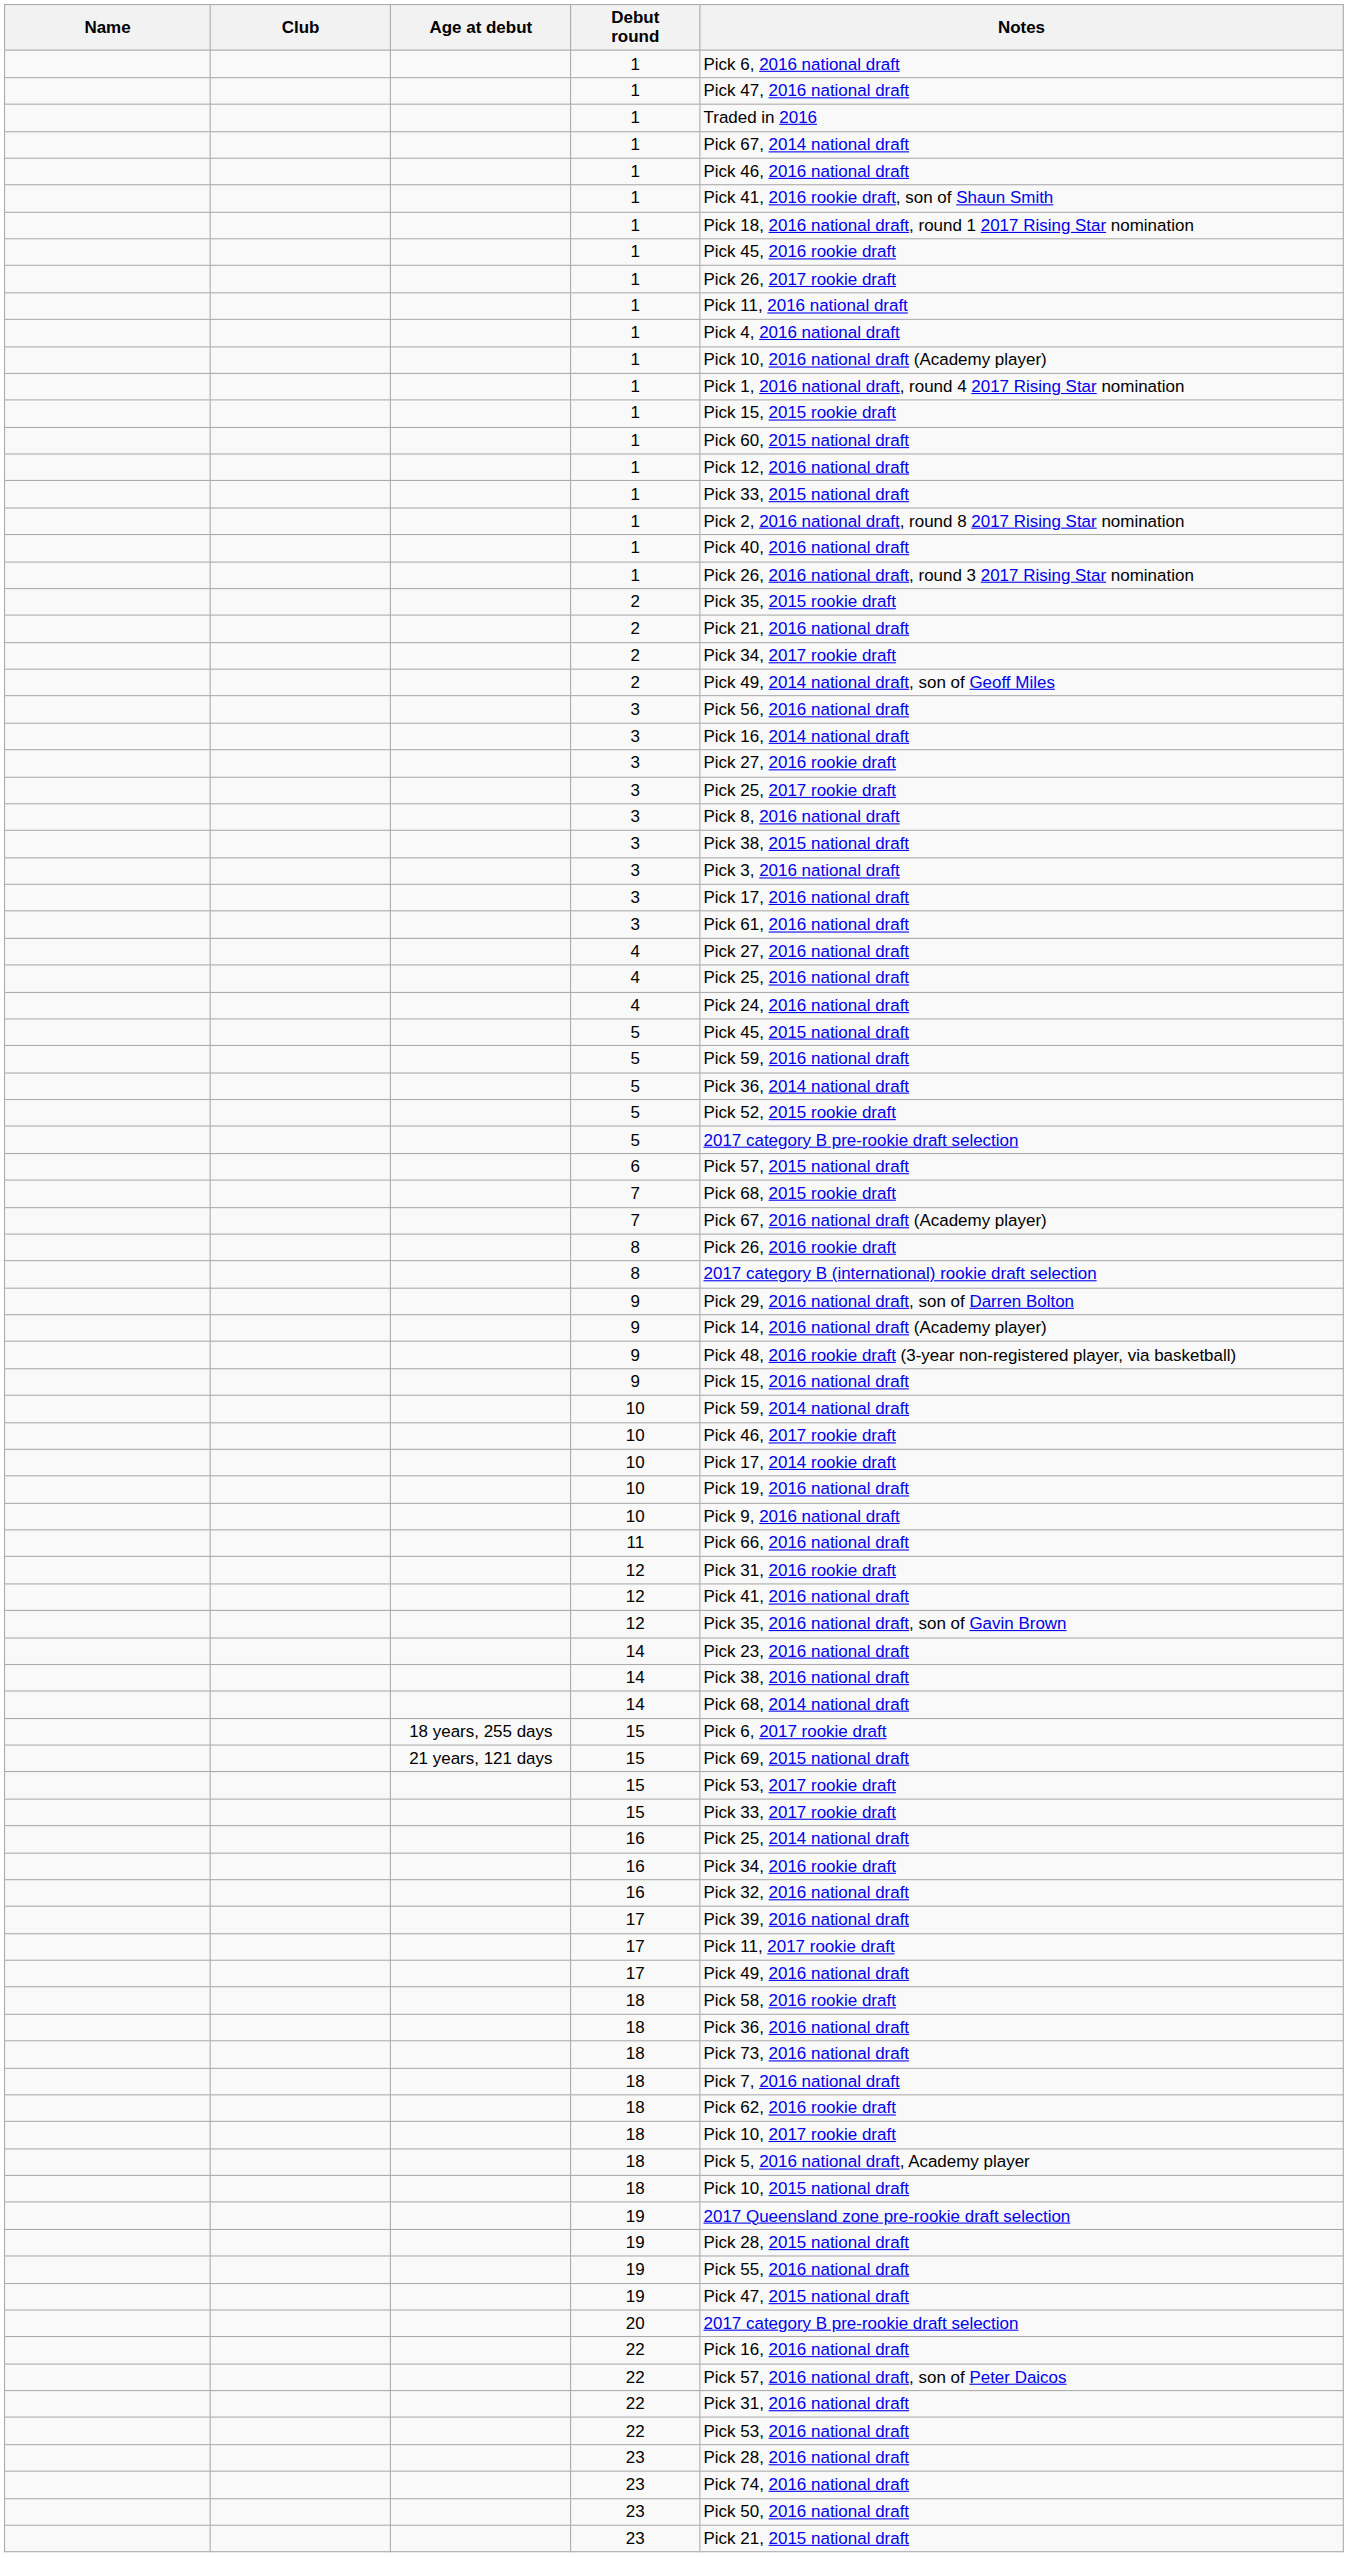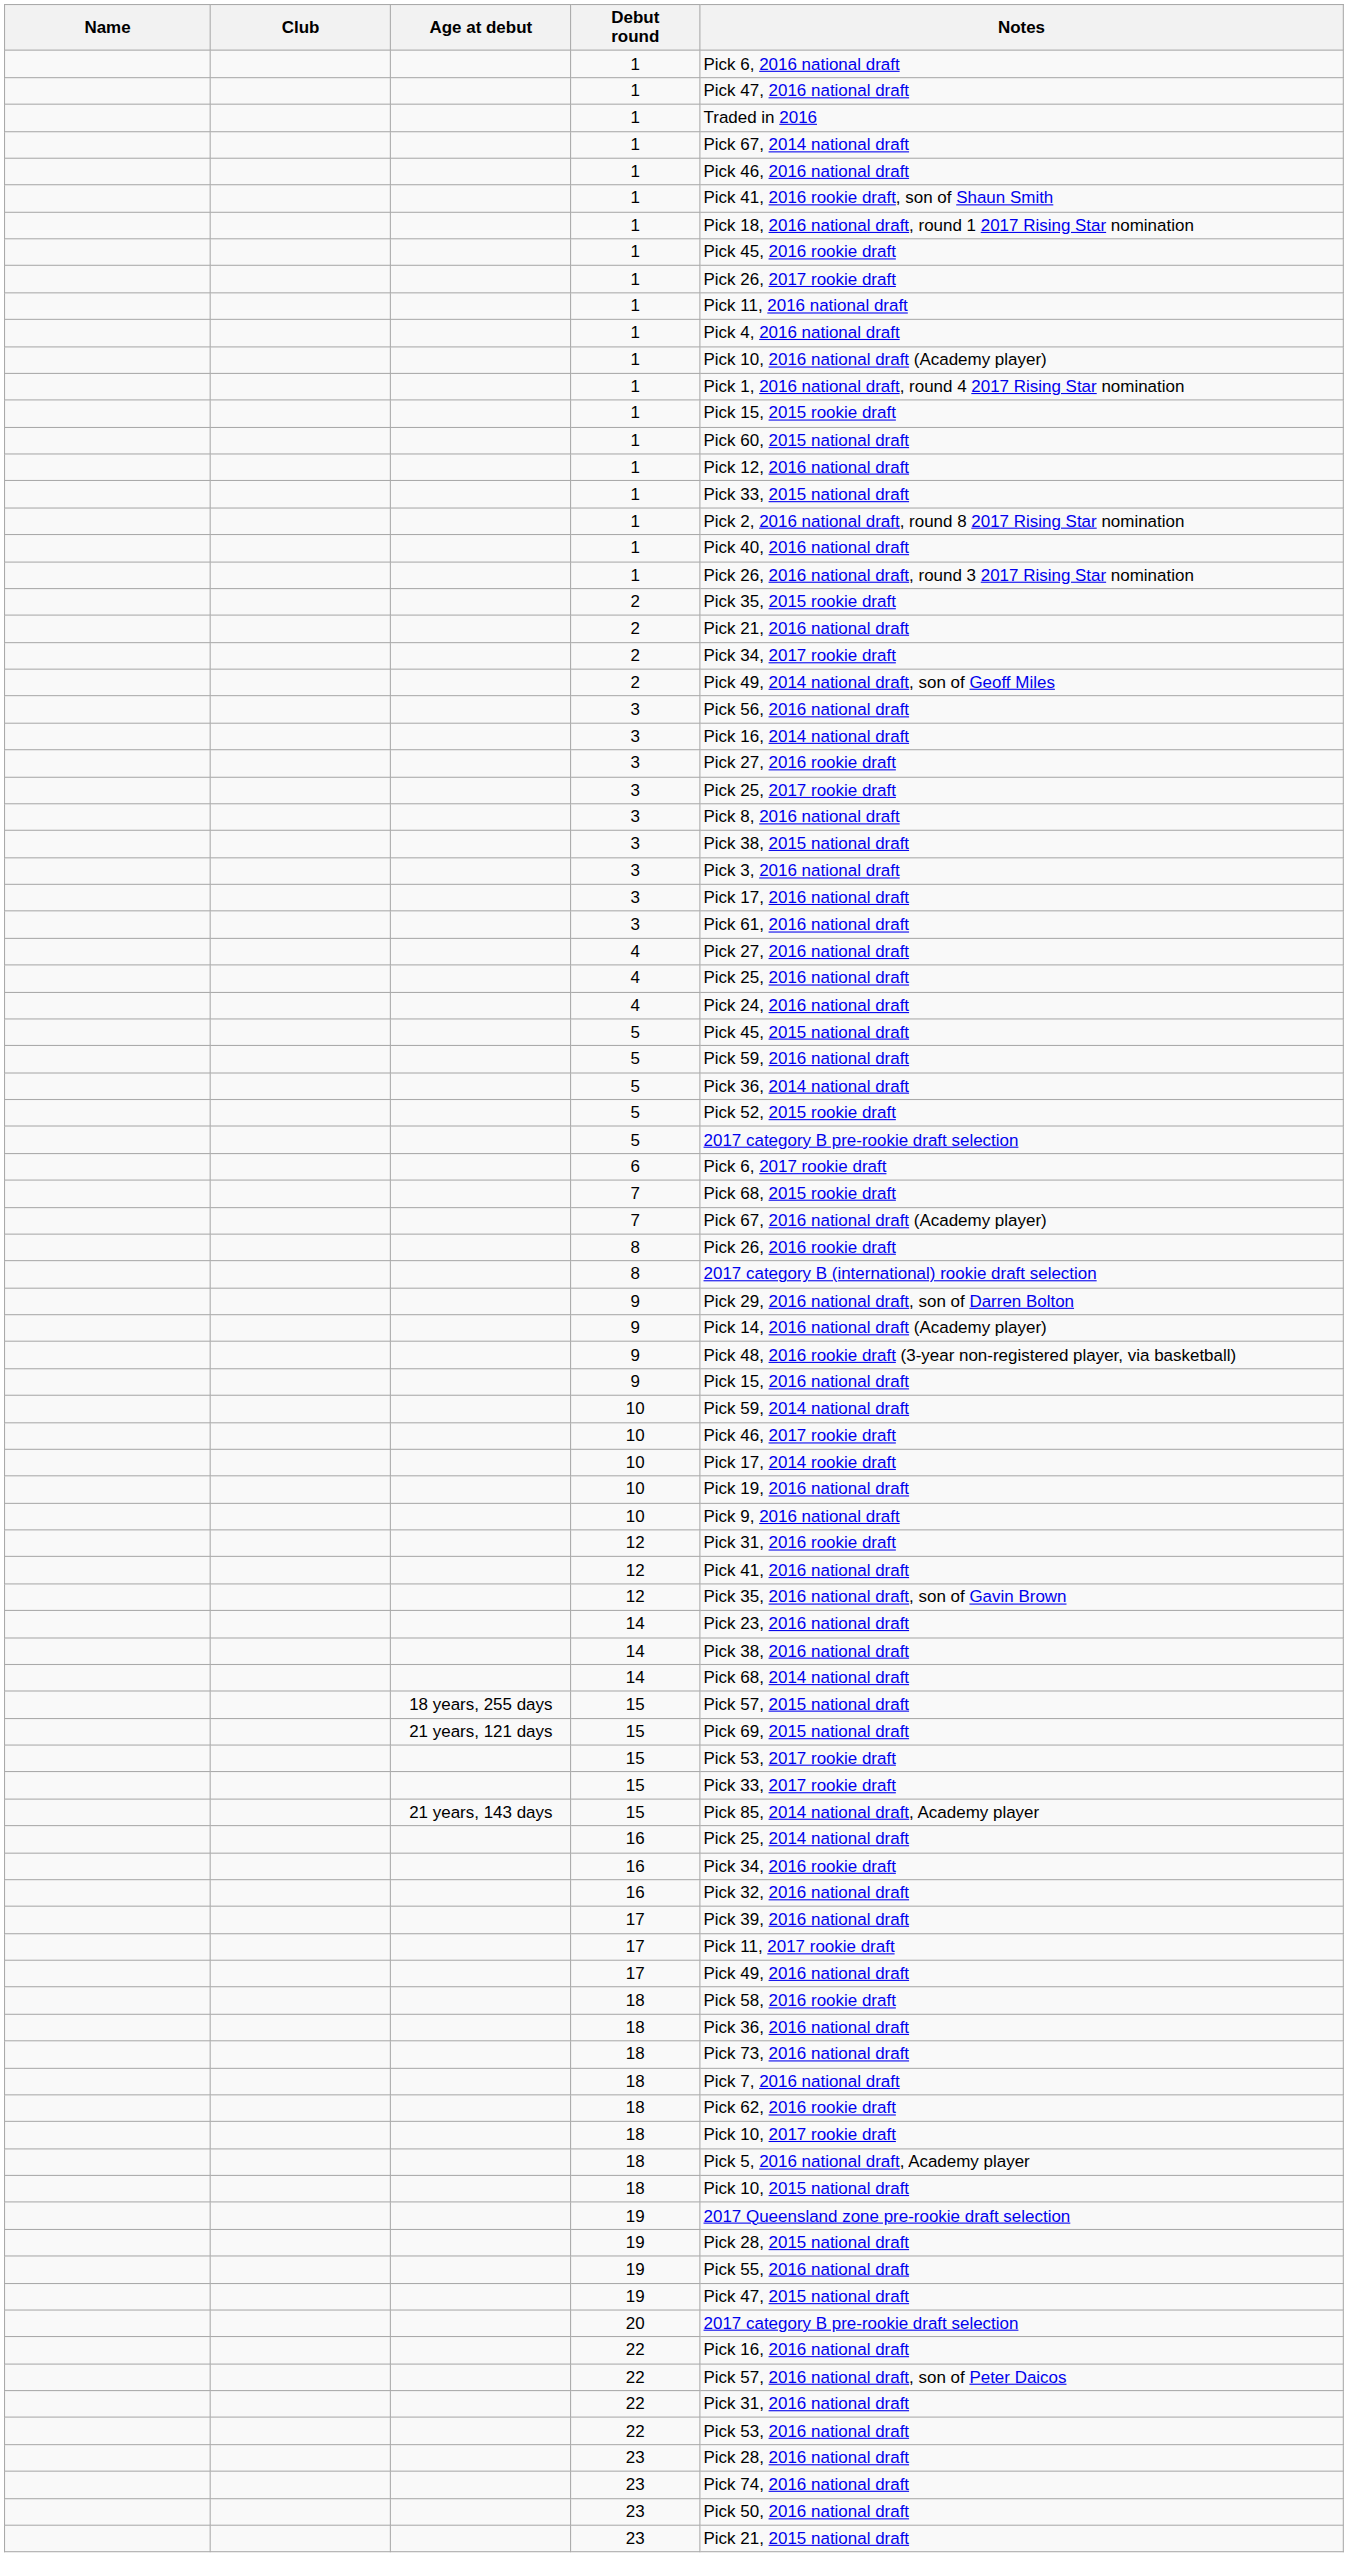6 | Notes: Pick 57, 2015 national draft -> Pick 6, 2017 rookie draft
- row: 11 | Pick 66, 2016 national draft
18 years, 255 days / 15 | Notes: Pick 6, 2017 rookie draft -> Pick 57, 2015 national draft
+ row: 21 years, 143 days | 15 | Pick 85, 2014 national draft, Academy player
